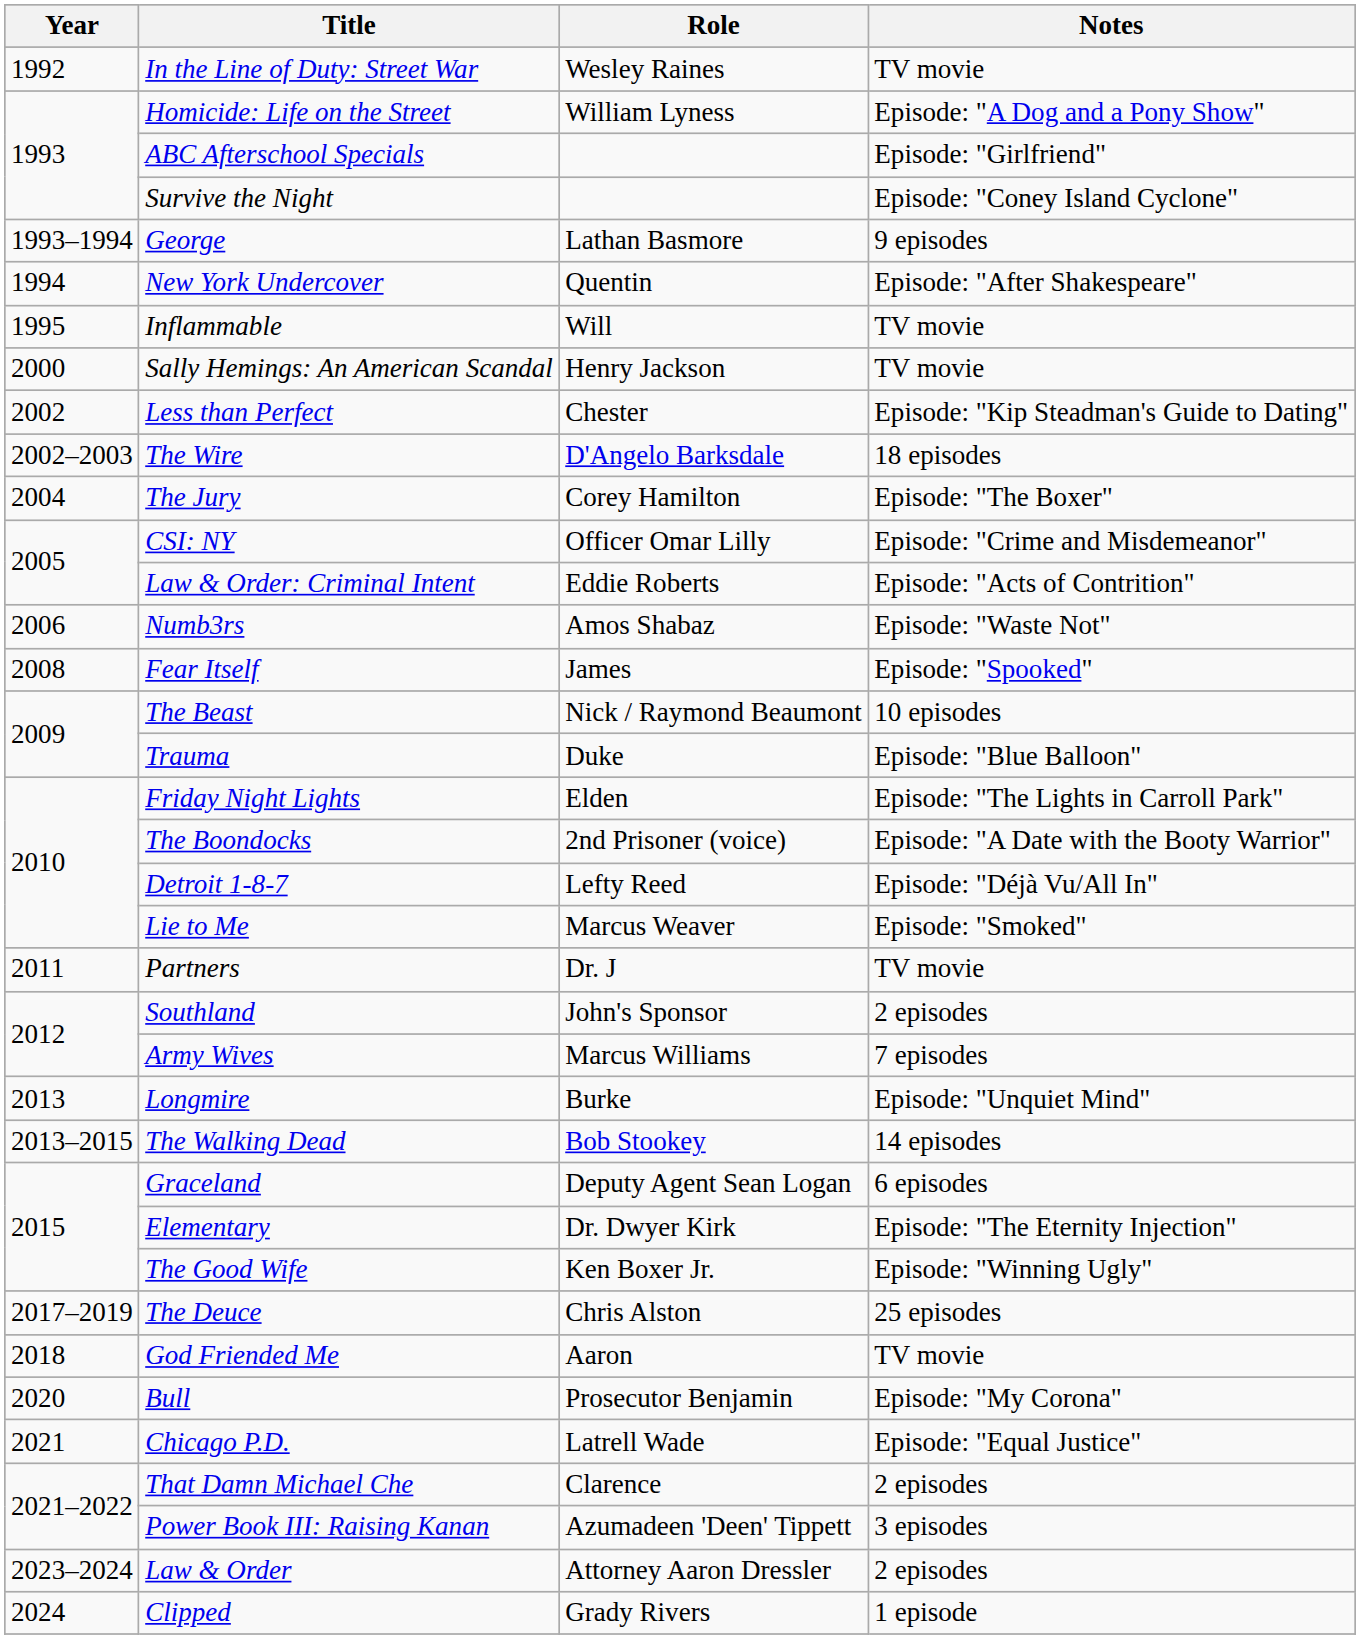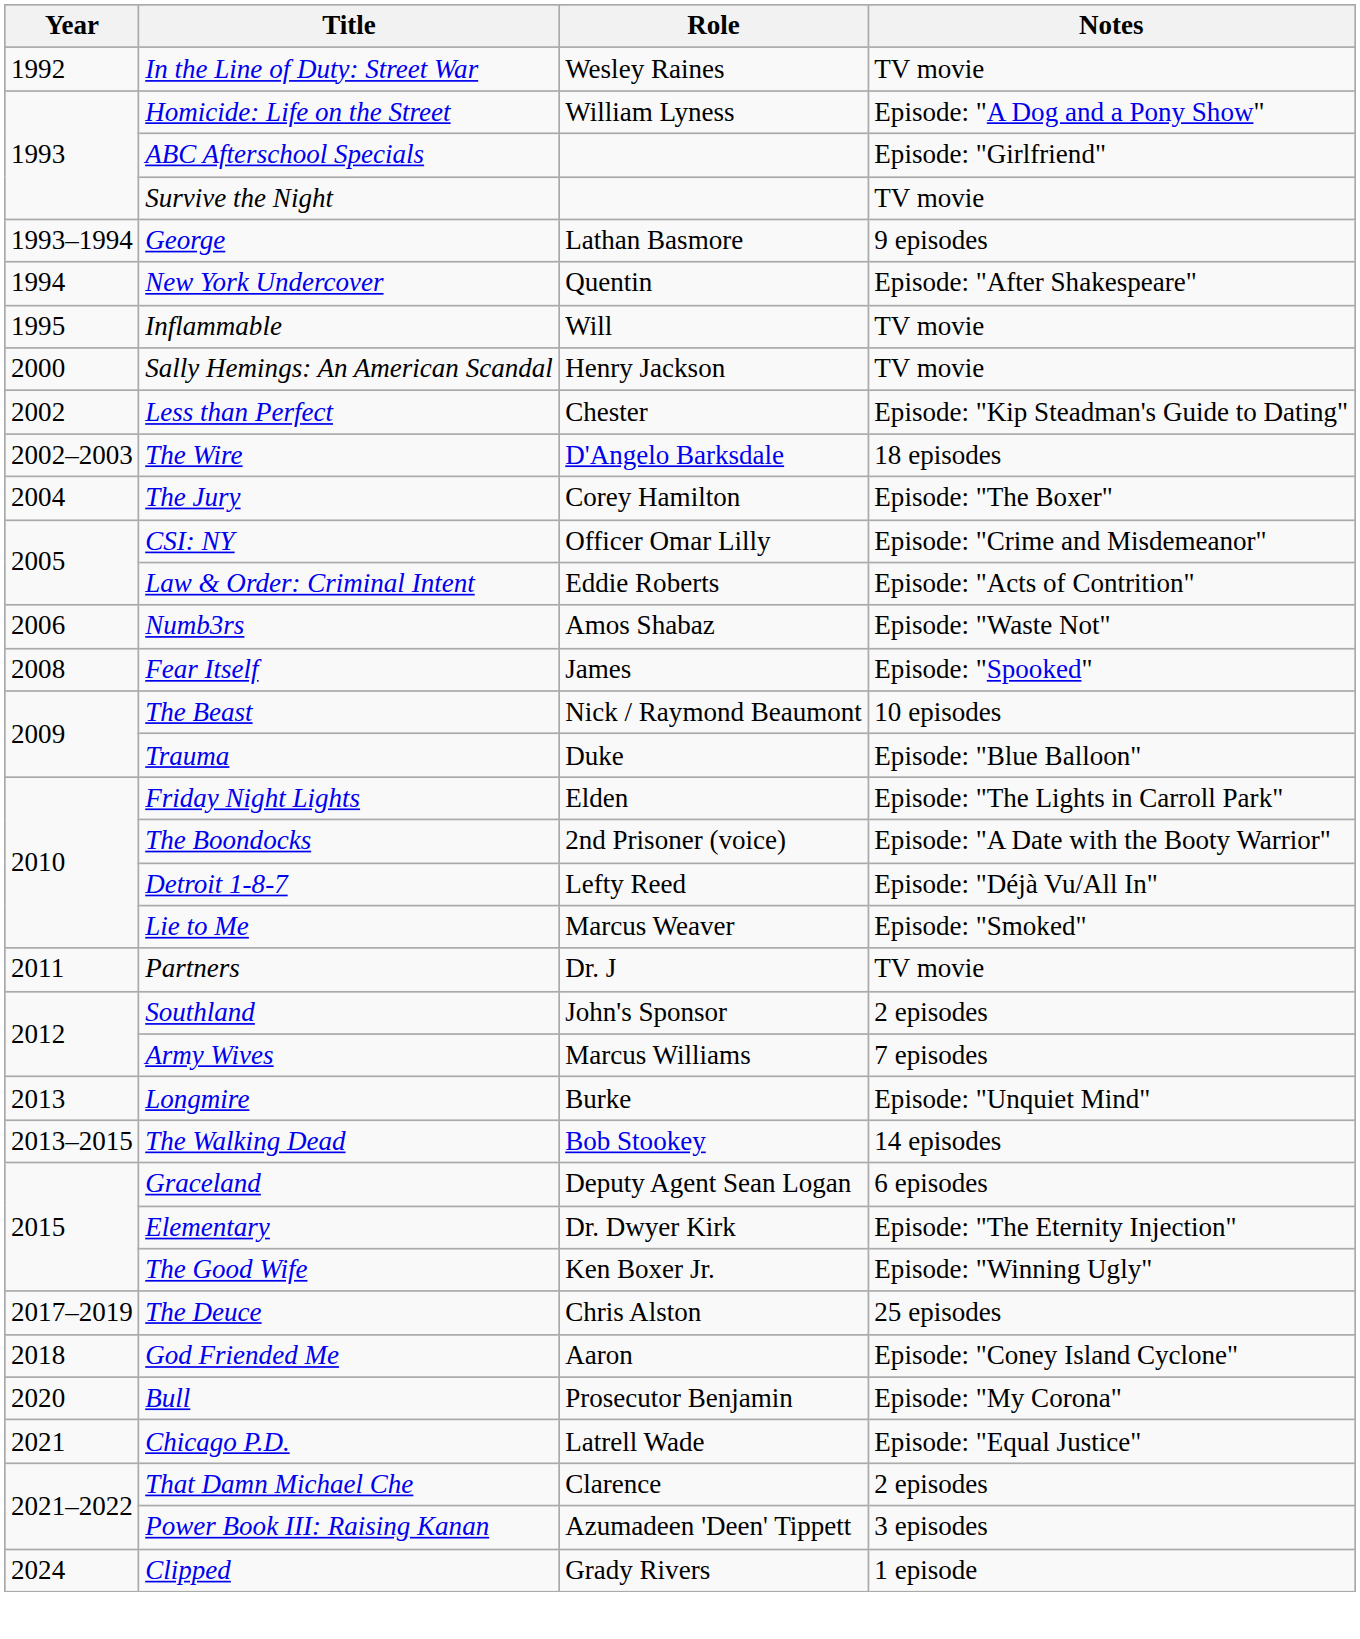Survive the Night | Notes: Episode: "Coney Island Cyclone" -> TV movie
God Friended Me | Notes: TV movie -> Episode: "Coney Island Cyclone"
- row: 2023–2024 | Law & Order | Attorney Aaron Dressler | 2 episodes
